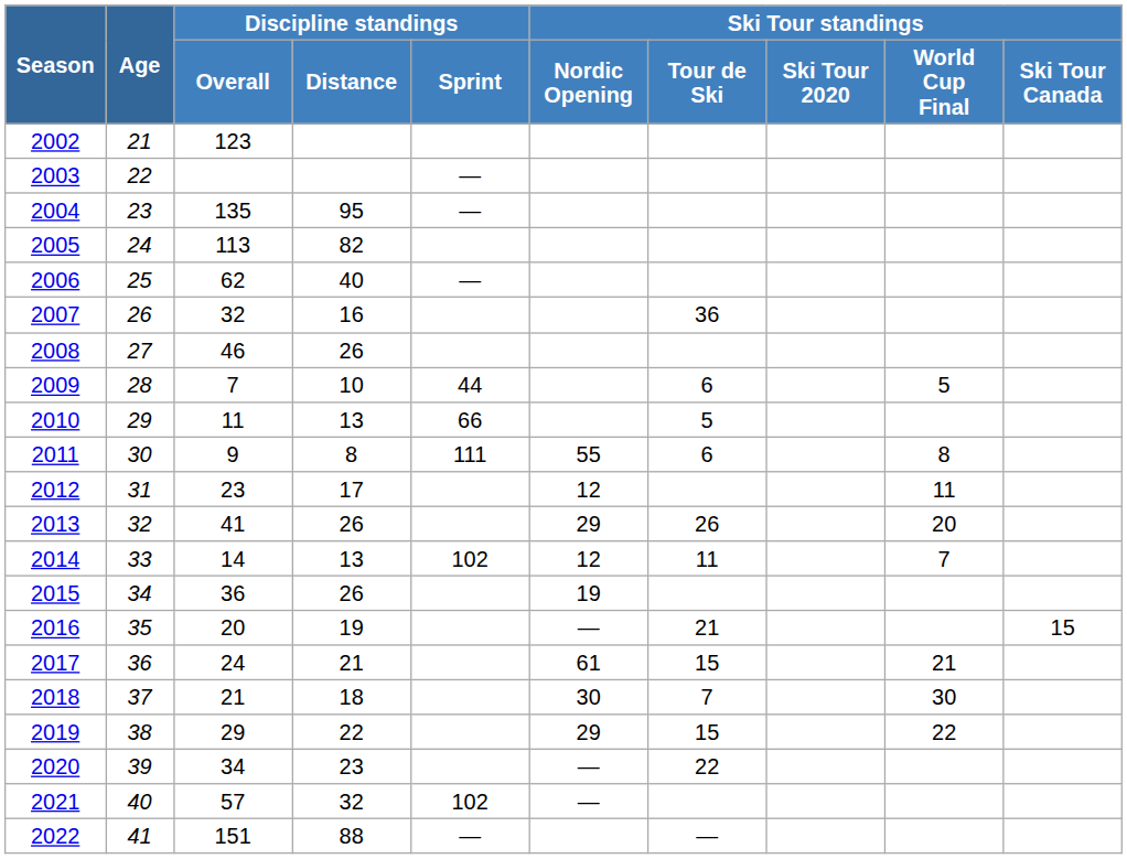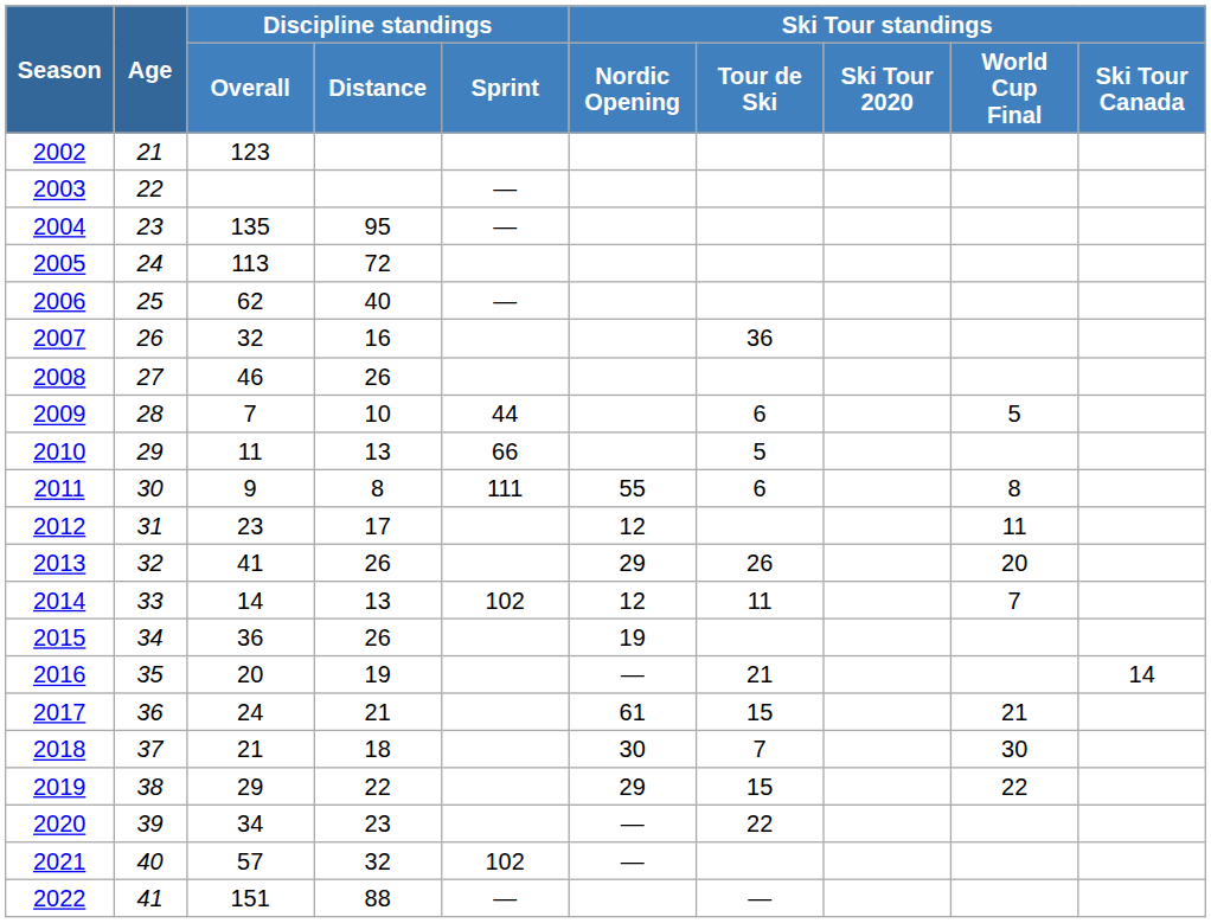2005 | Discipline standings / Distance: 82 -> 72
2016 | Ski Tour standings / Ski Tour Canada: 15 -> 14
